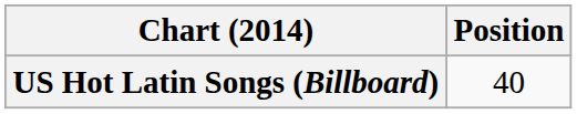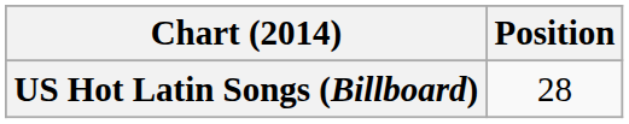US Hot Latin Songs (Billboard) | Position: 40 -> 28
